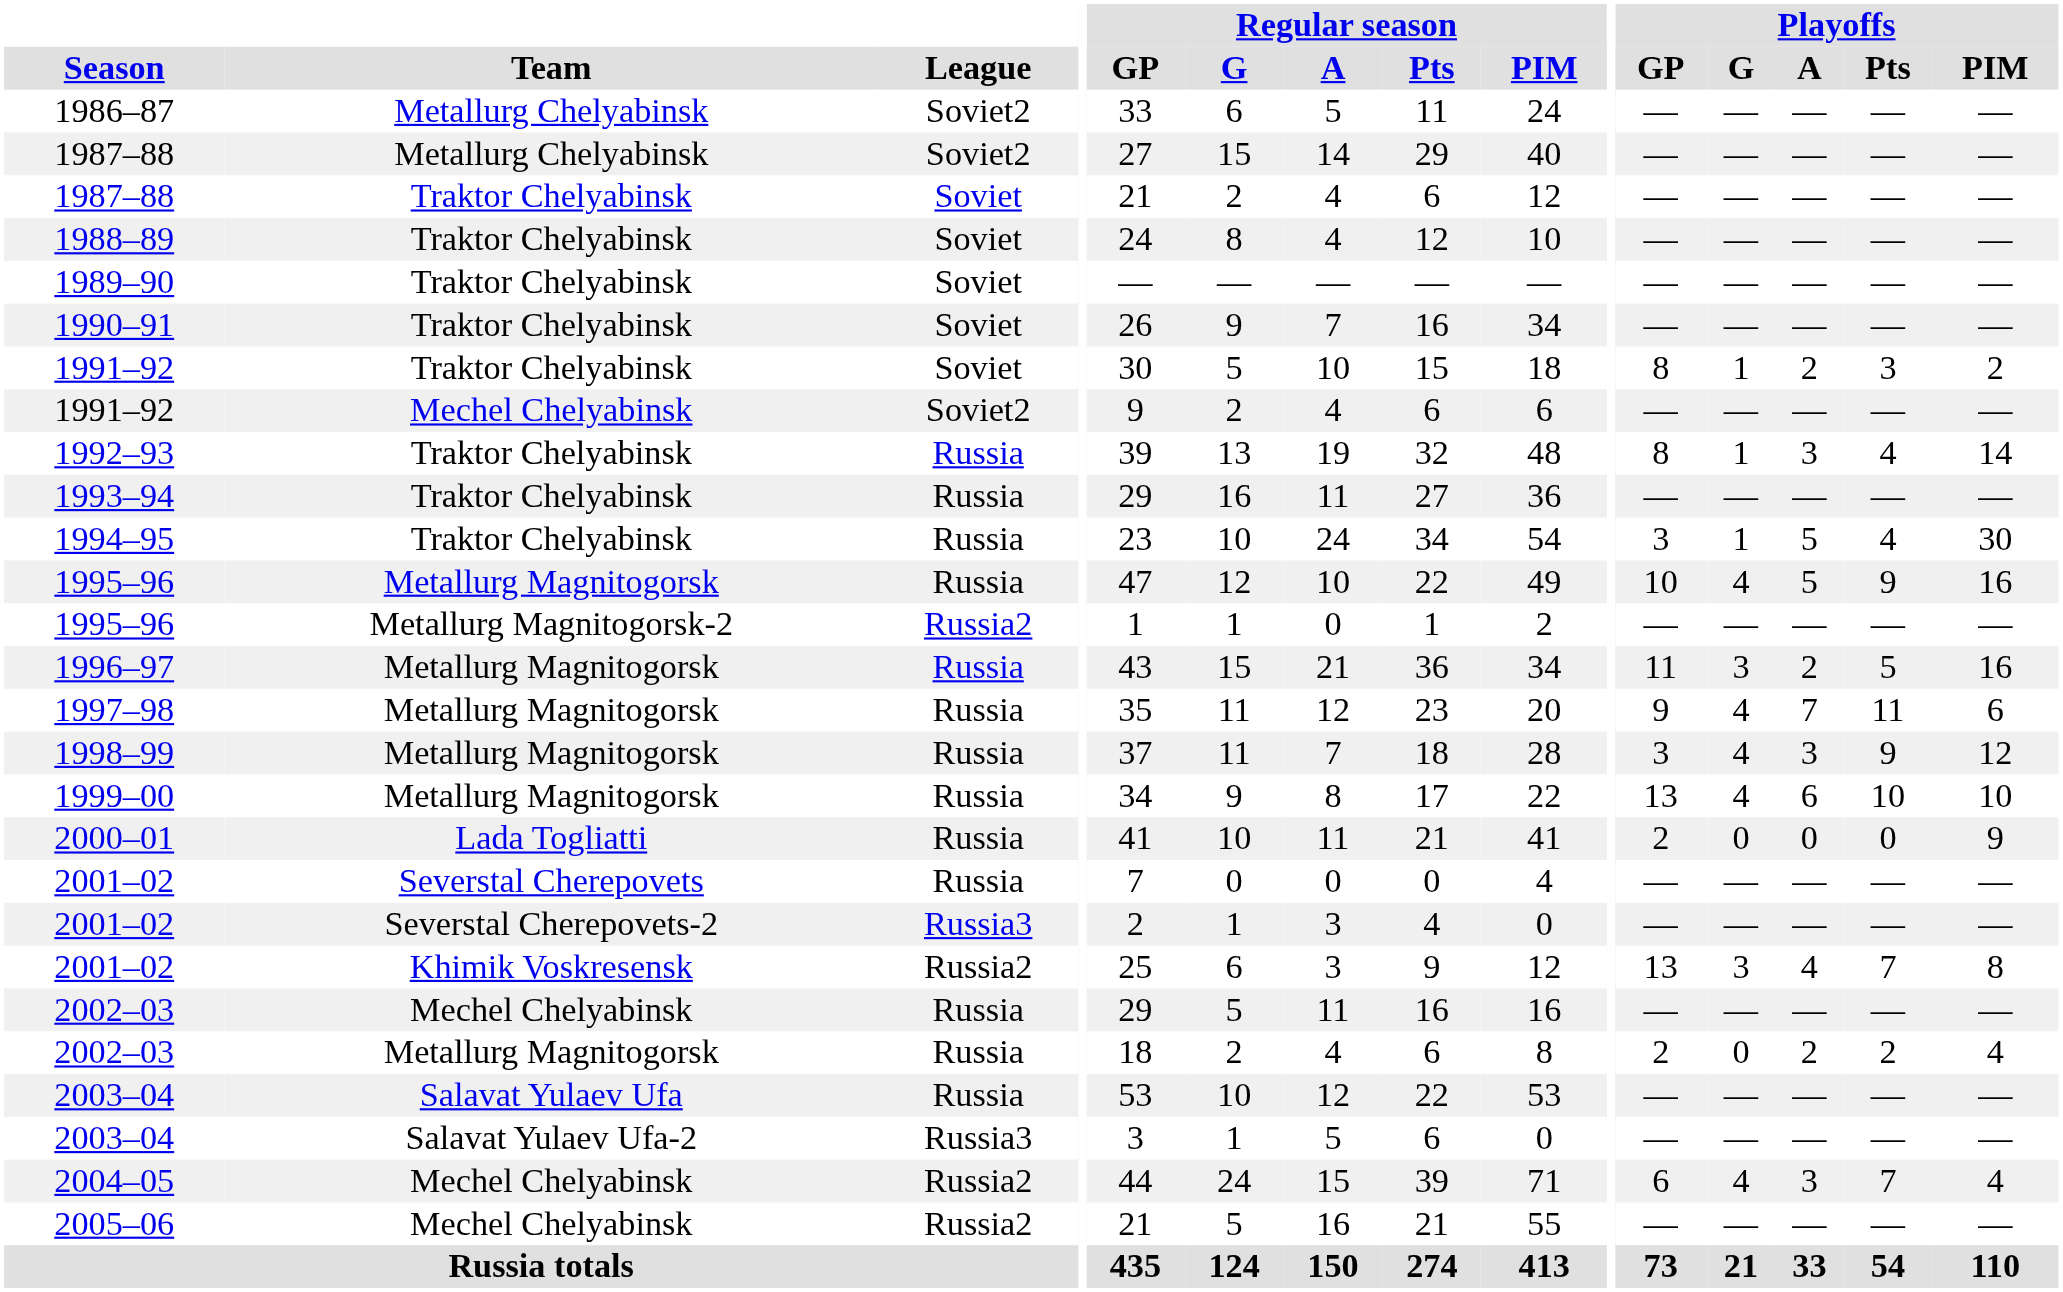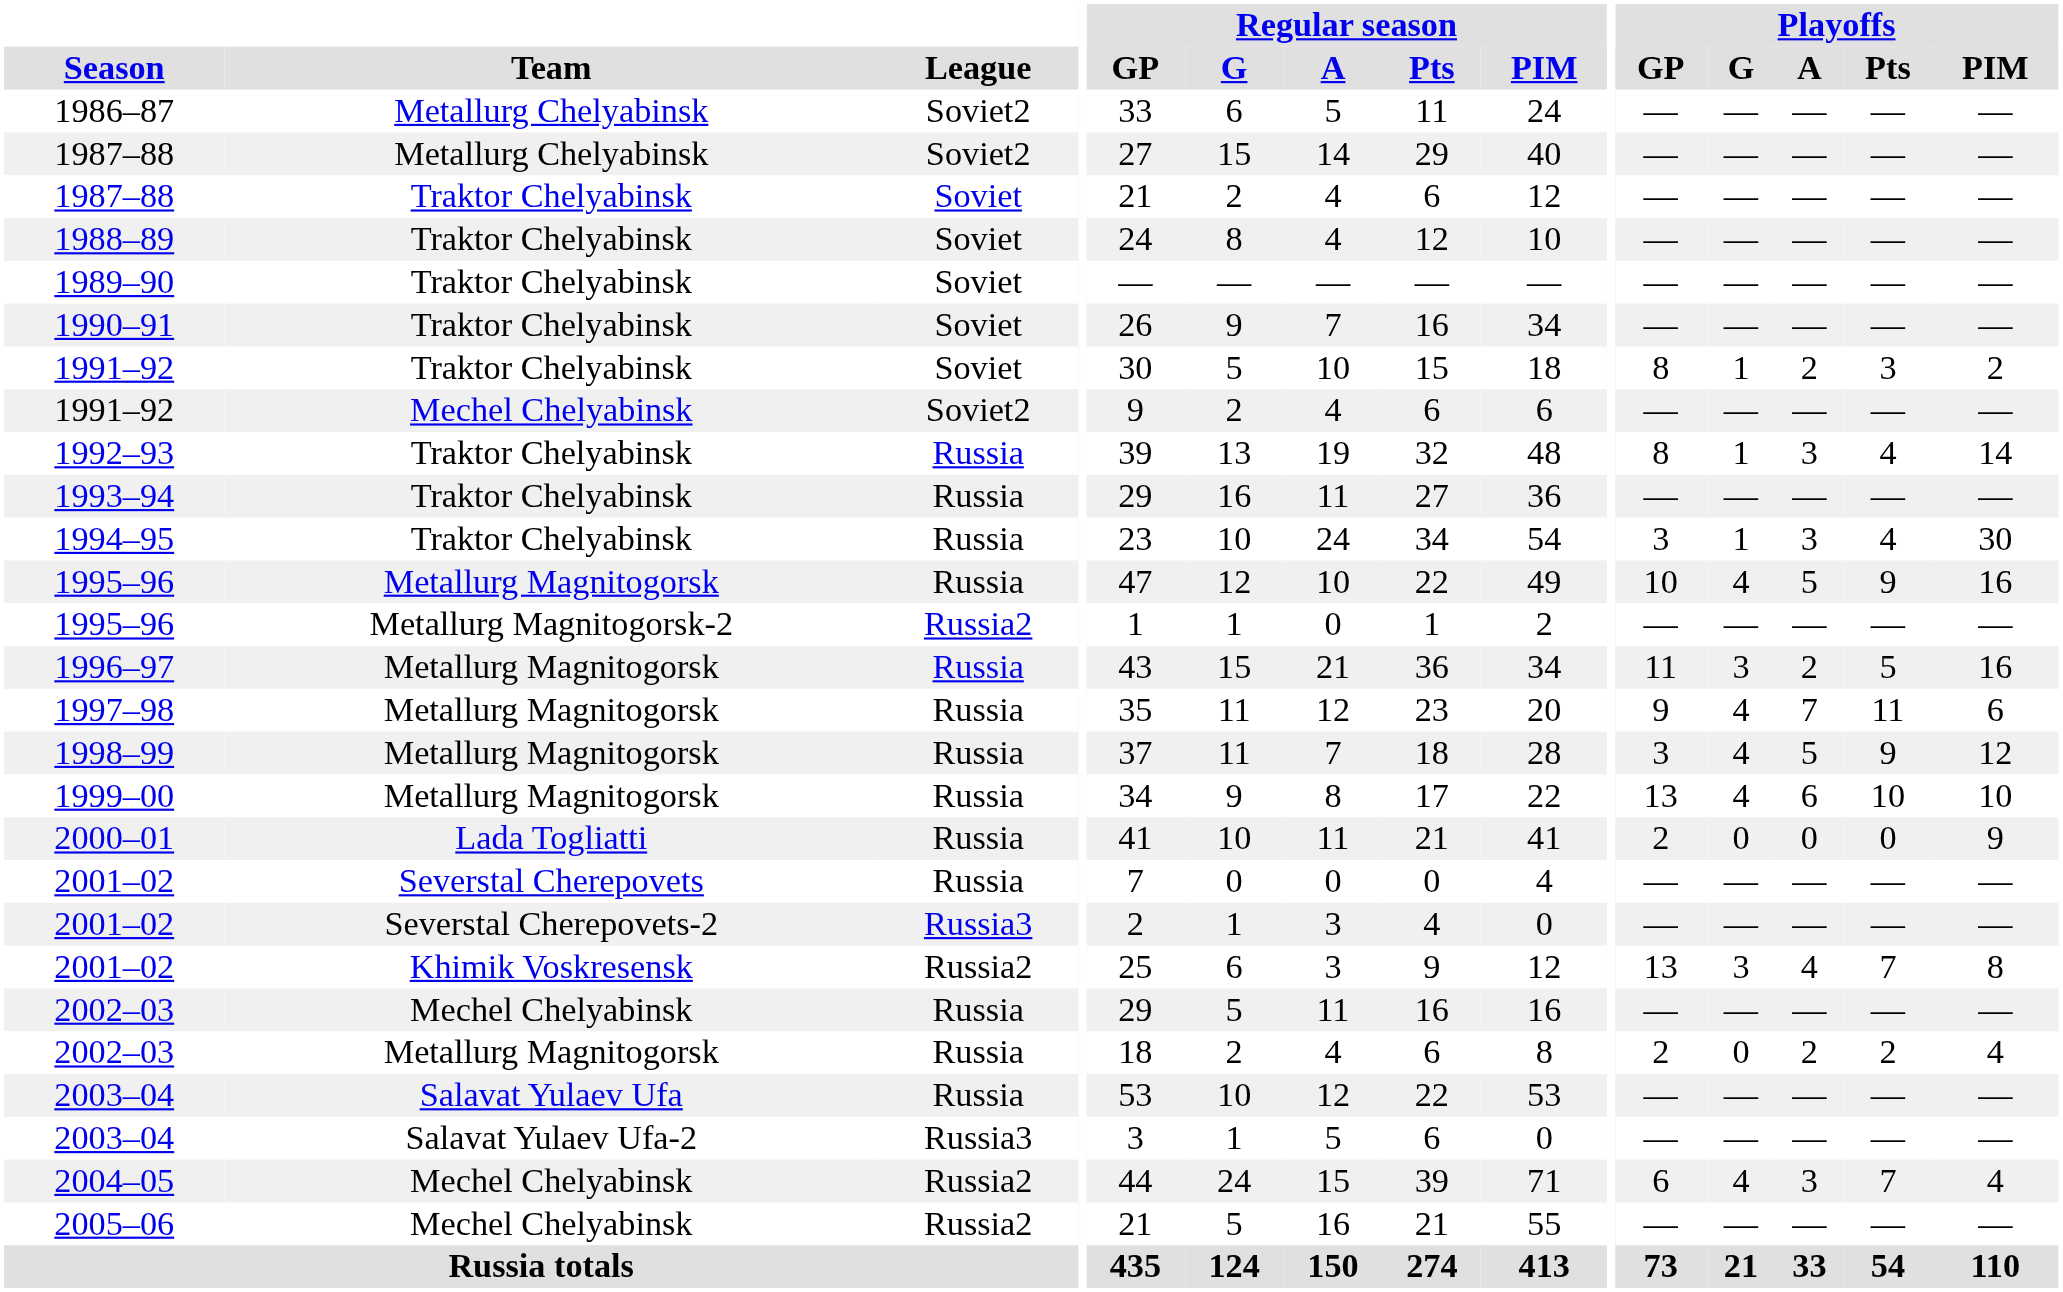1994–95 | Playoffs / A: 5 -> 3
1998–99 | Playoffs / A: 3 -> 5
